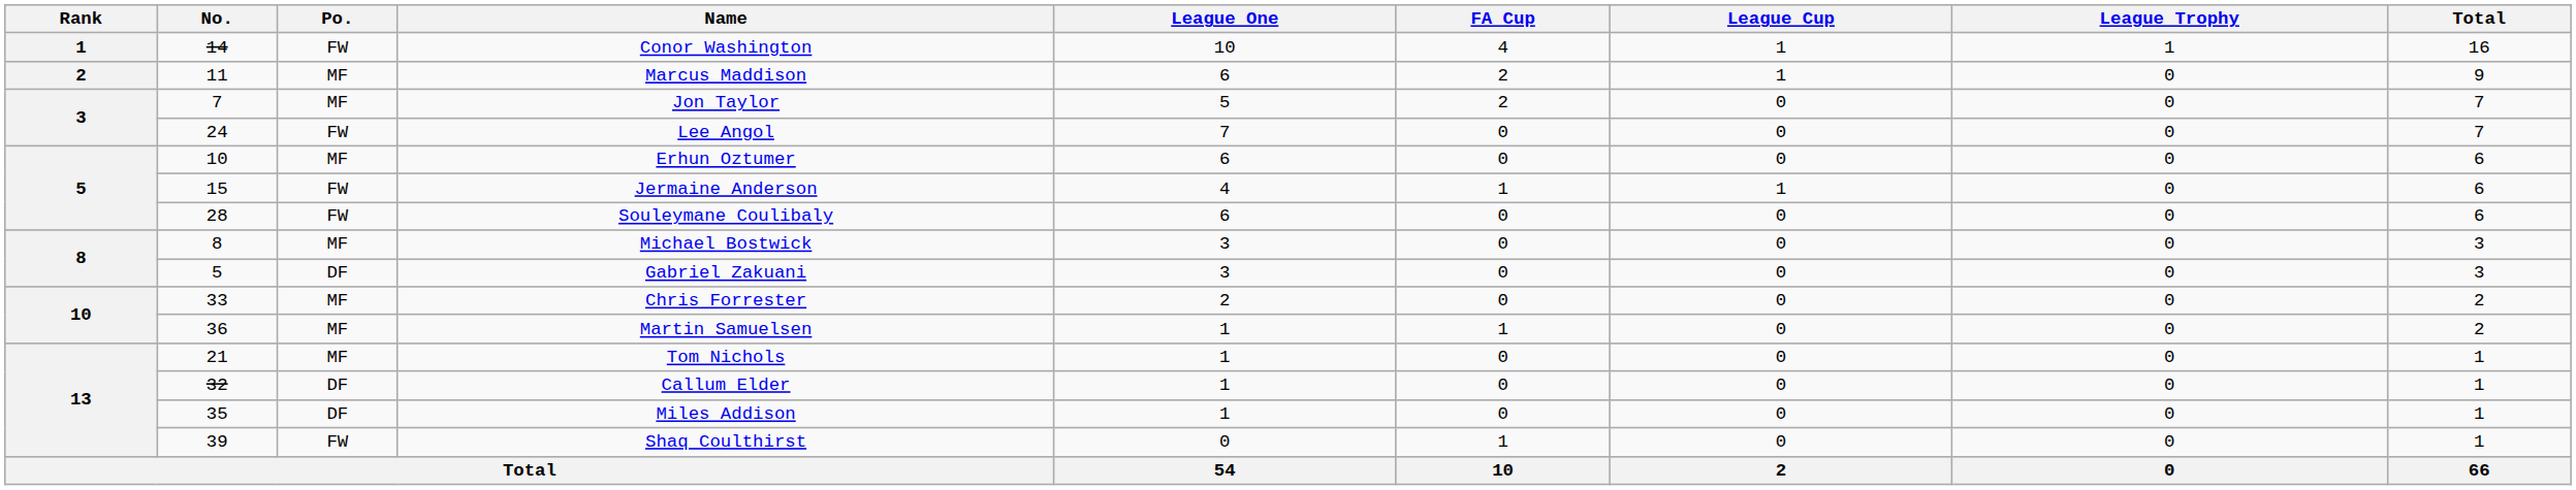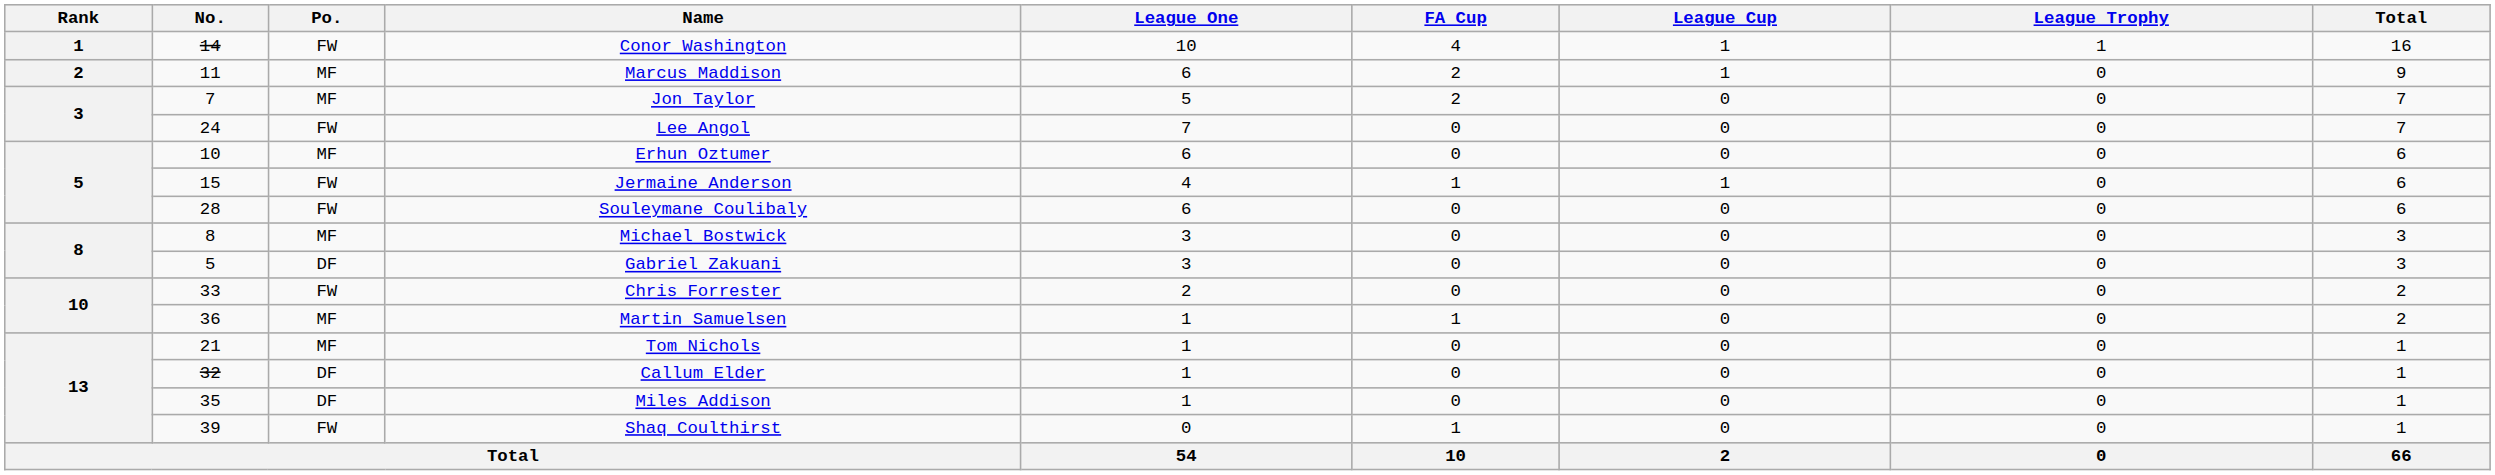Chris Forrester | Po.: MF -> FW
